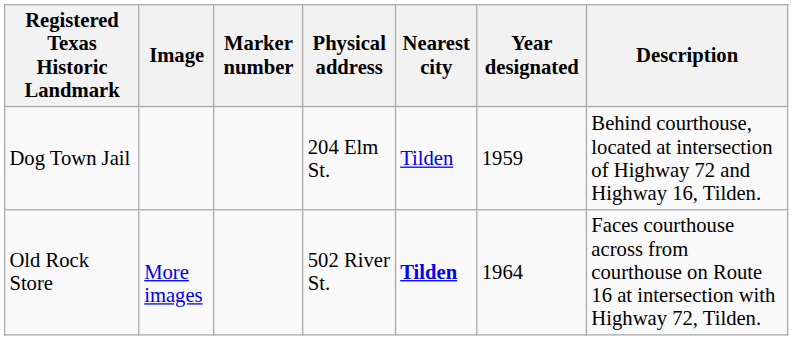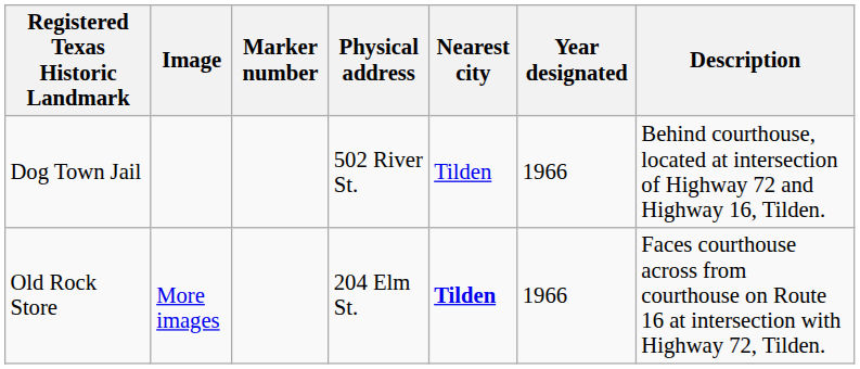Dog Town Jail | Physical address: 204 Elm St. -> 502 River St.
Dog Town Jail | Year designated: 1959 -> 1966
Old Rock Store | Physical address: 502 River St. -> 204 Elm St.
Old Rock Store | Year designated: 1964 -> 1966
